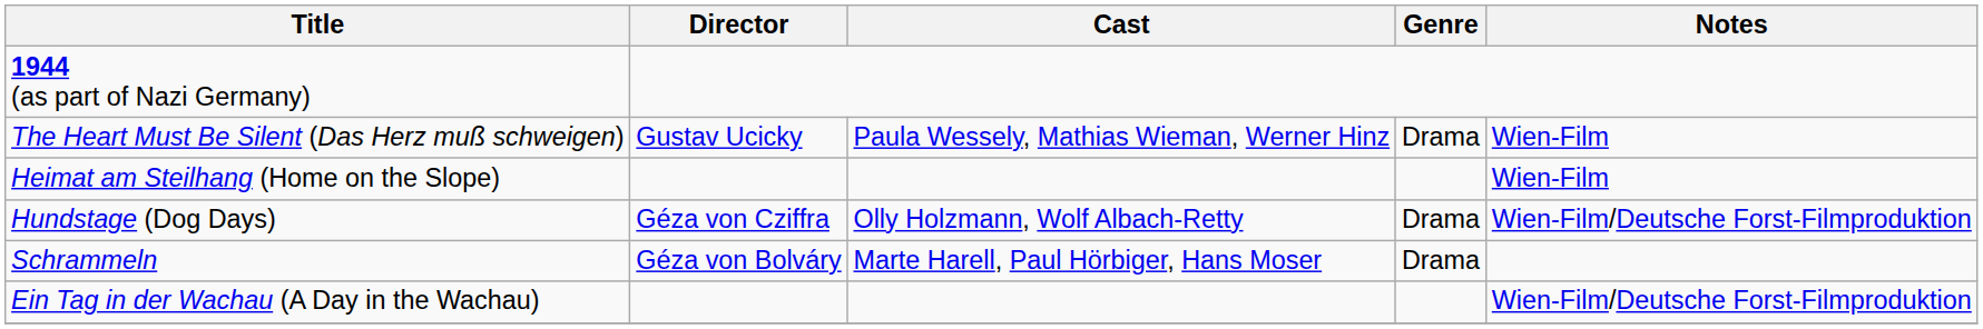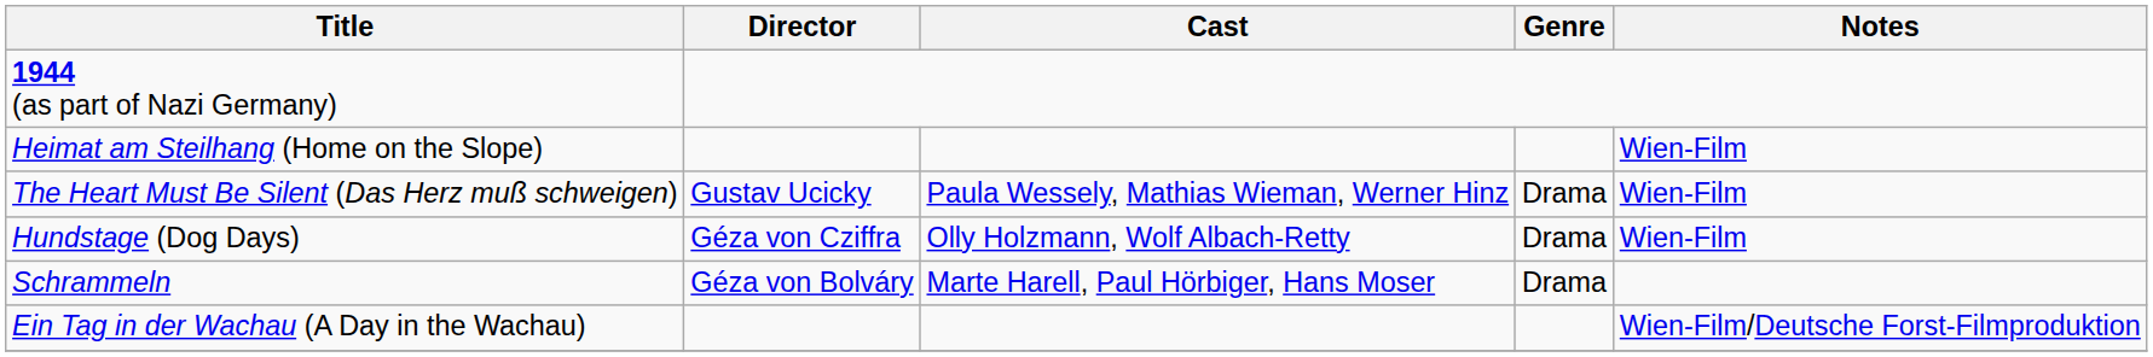rows swapped: The Heart Must Be Silent (Das Herz muß schweigen) <-> Heimat am Steilhang (Home on the Slope)
Hundstage (Dog Days) | Notes: Wien-Film/Deutsche Forst-Filmproduktion -> Wien-Film
